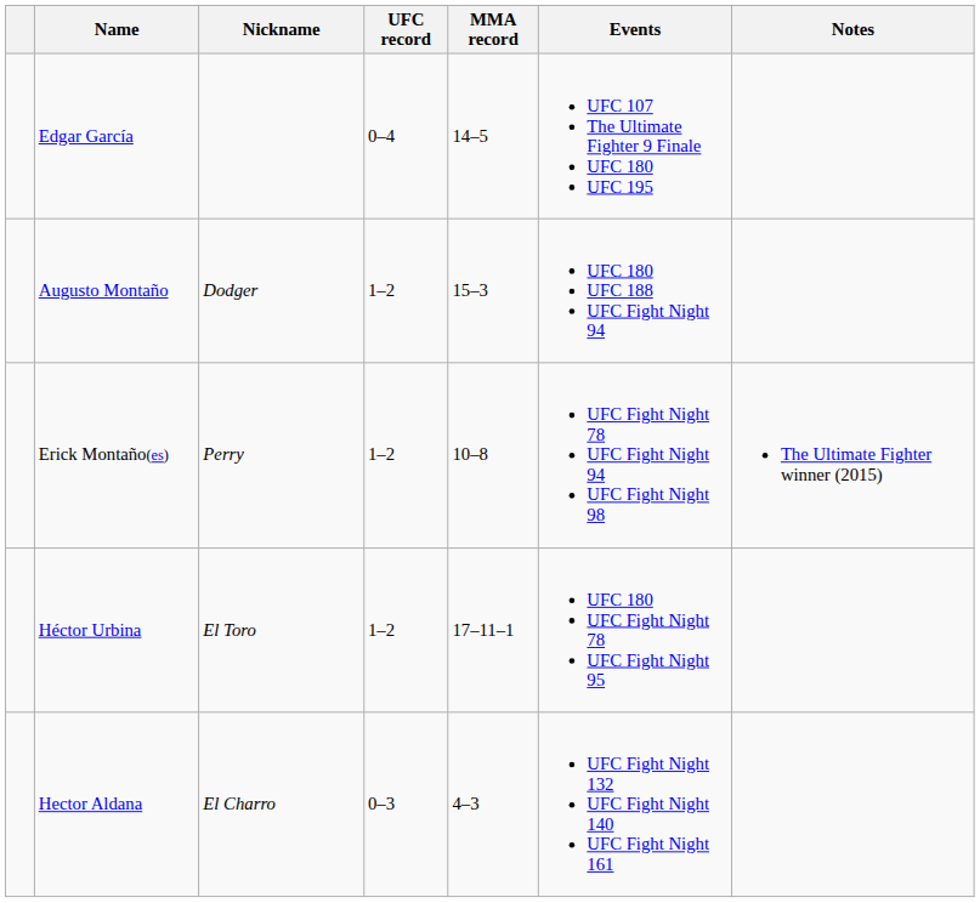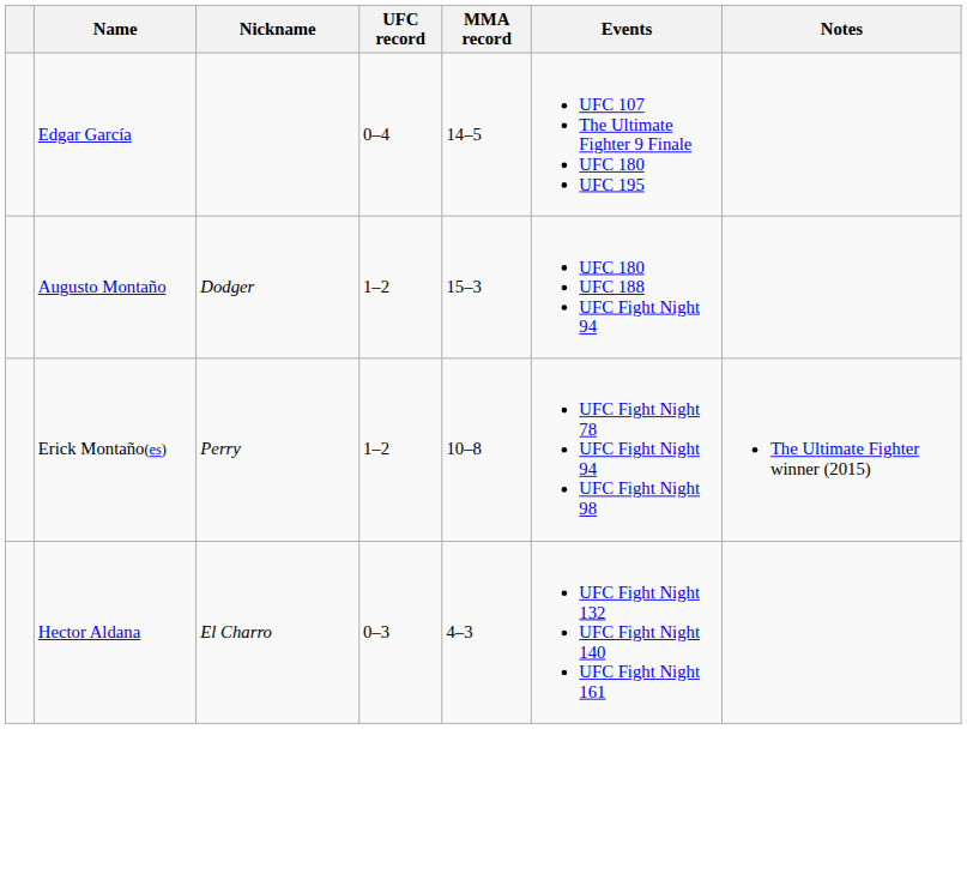- row: Héctor Urbina | El Toro | 1–2 | 17–11–1 | UFC 180 UFC Fight Night 78 UFC Fight Night 95
